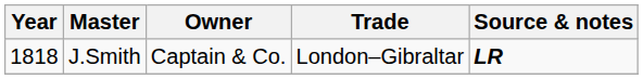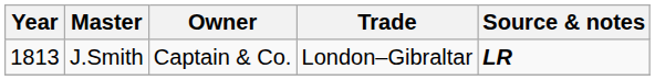J.Smith | Year: 1818 -> 1813
